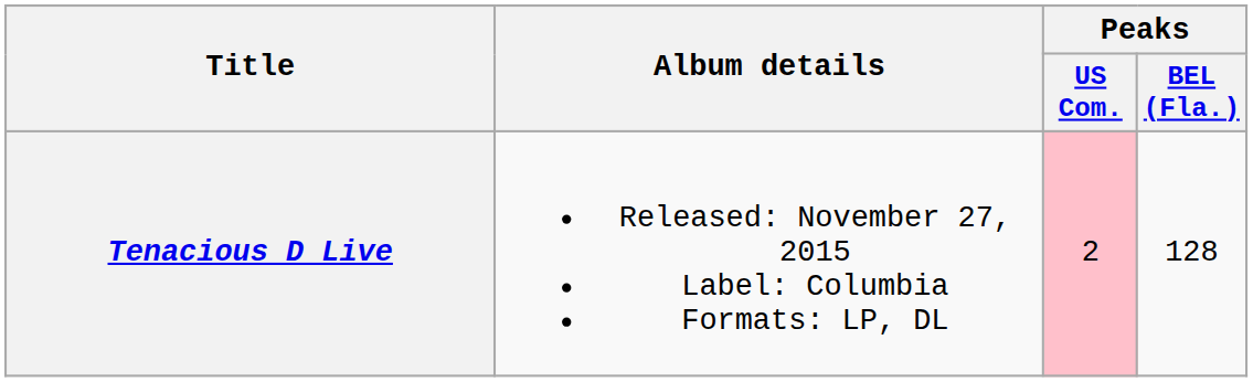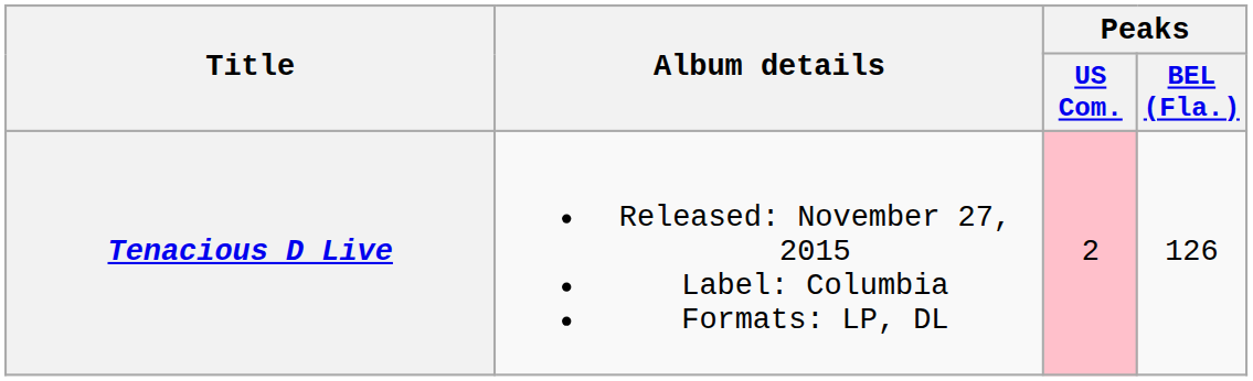Tenacious D Live | Peaks / BEL (Fla.): 128 -> 126
